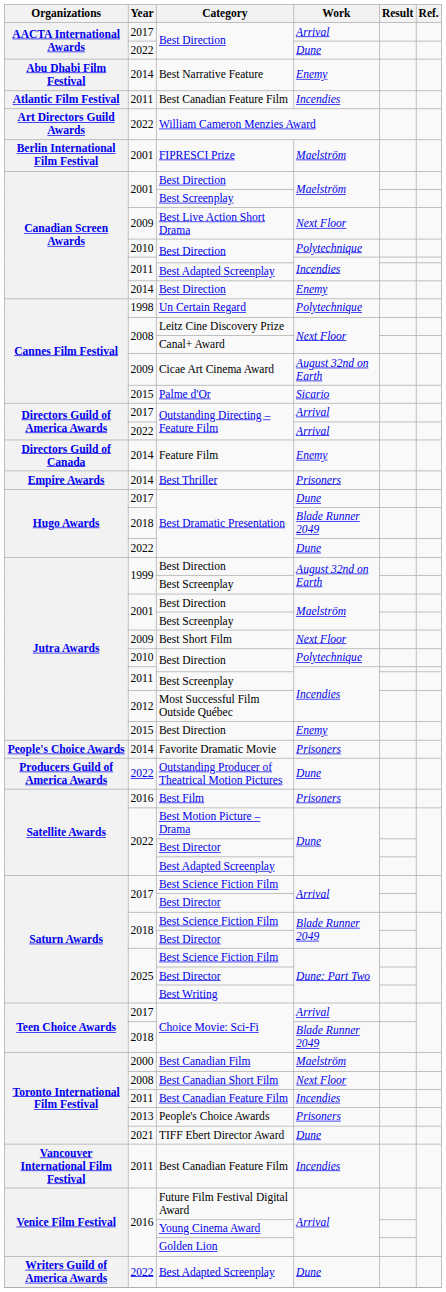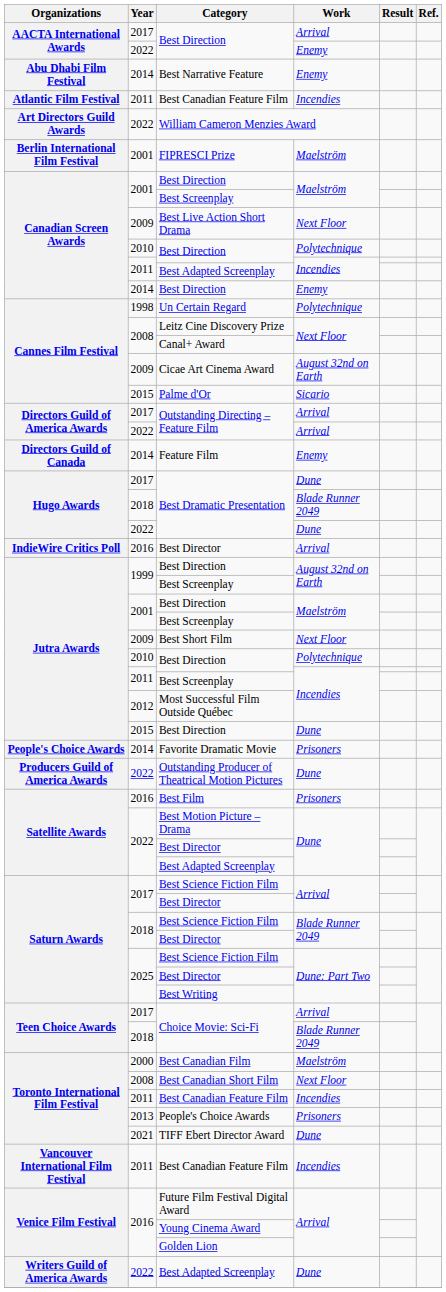2022 / Best Direction | Work: Dune -> Enemy
- row: Empire Awards | 2014 | Best Thriller | Prisoners
+ row: IndieWire Critics Poll | 2016 | Best Director | Arrival
2015 / Best Direction | Work: Enemy -> Dune
